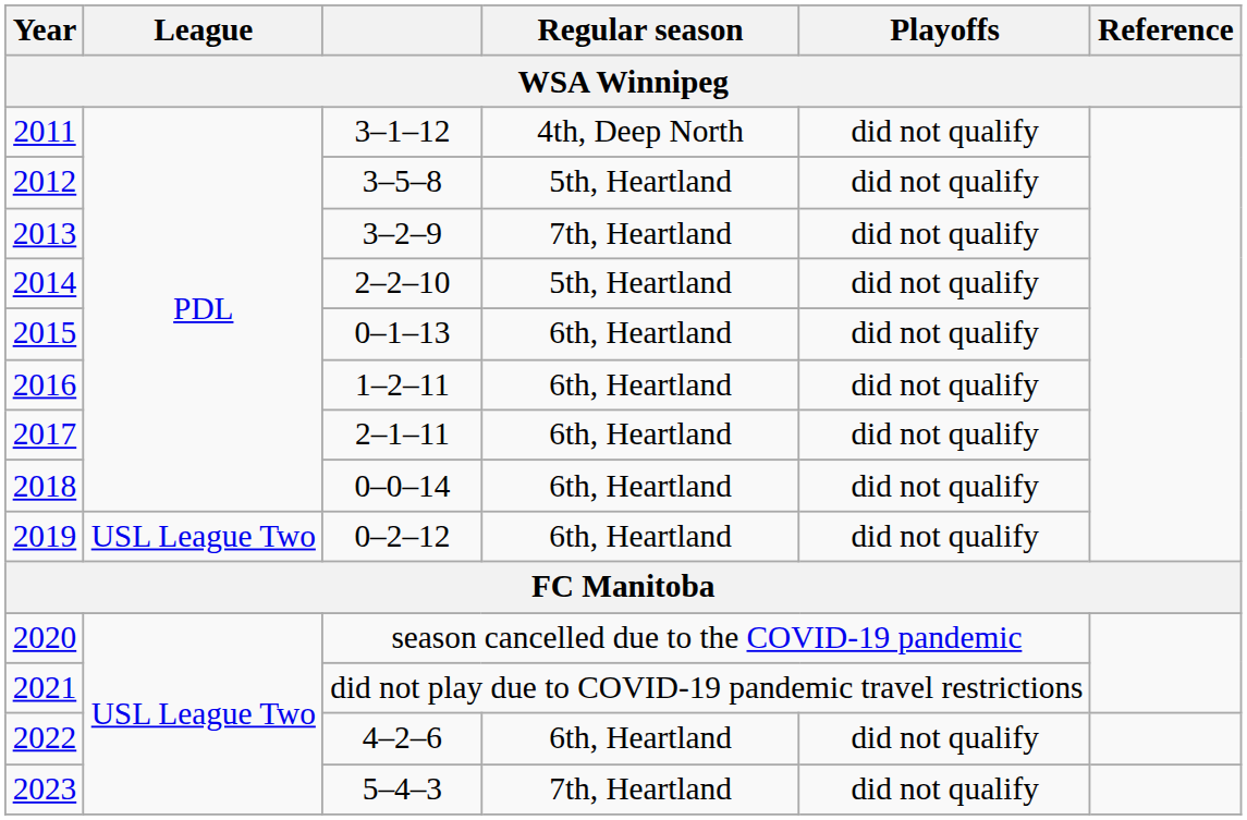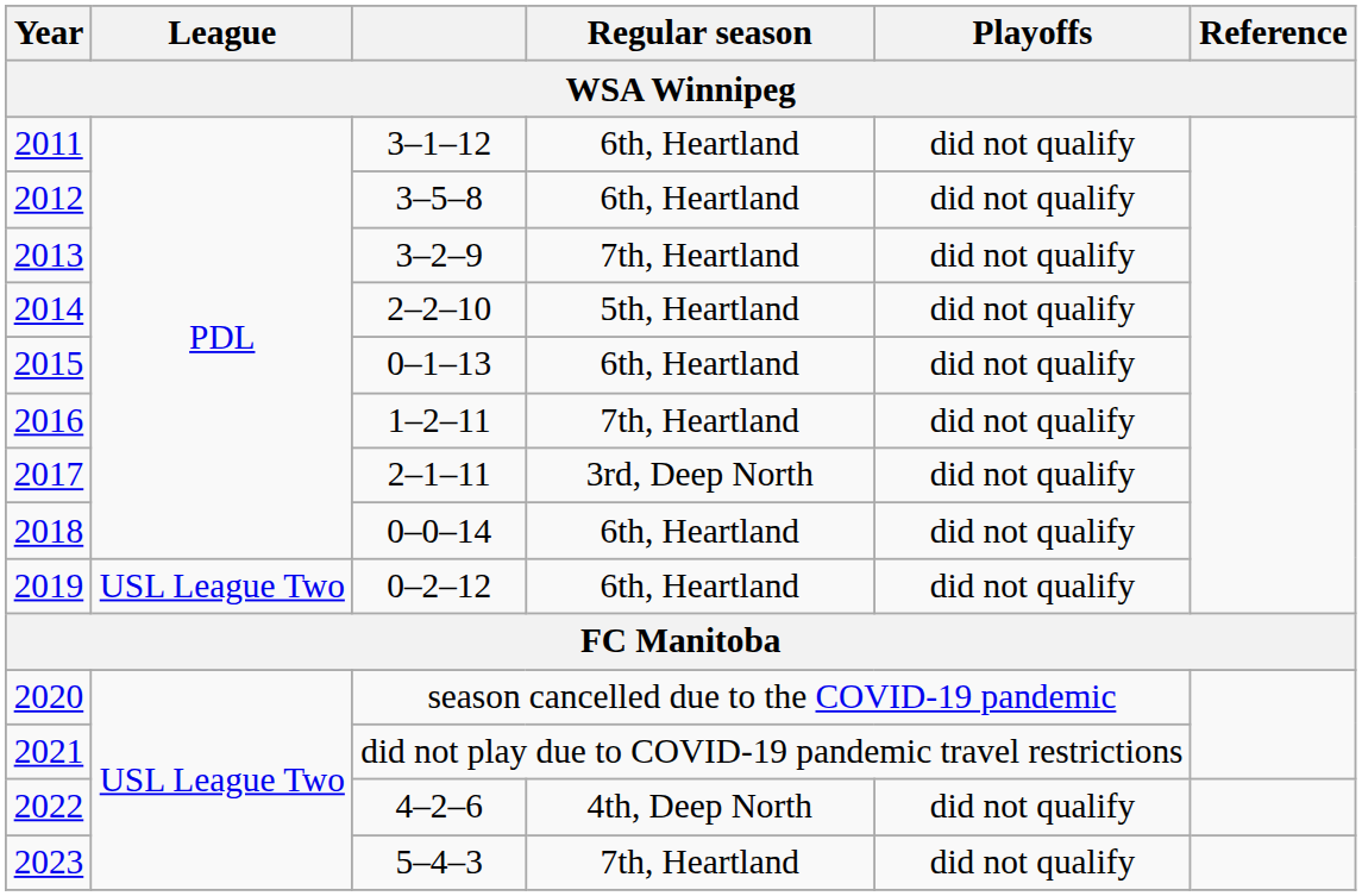2011 | Regular season: 4th, Deep North -> 6th, Heartland
2012 | Regular season: 5th, Heartland -> 6th, Heartland
2016 | Regular season: 6th, Heartland -> 7th, Heartland
2017 | Regular season: 6th, Heartland -> 3rd, Deep North
2022 | Regular season: 6th, Heartland -> 4th, Deep North
